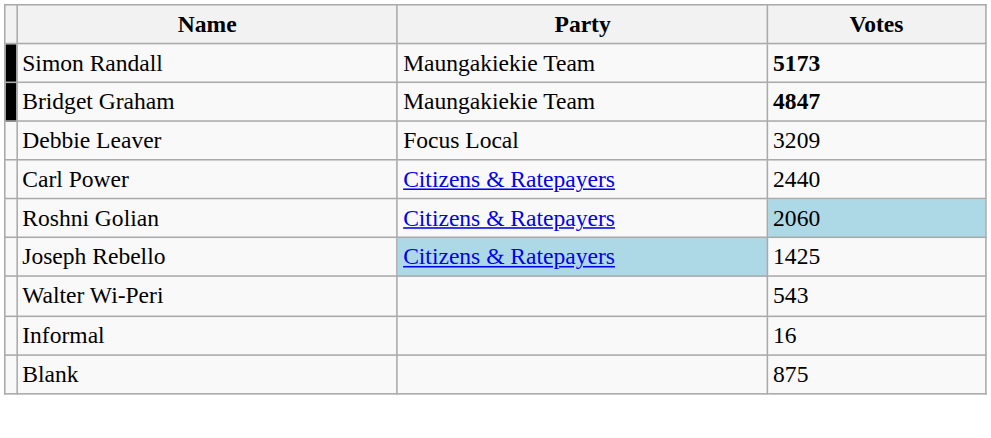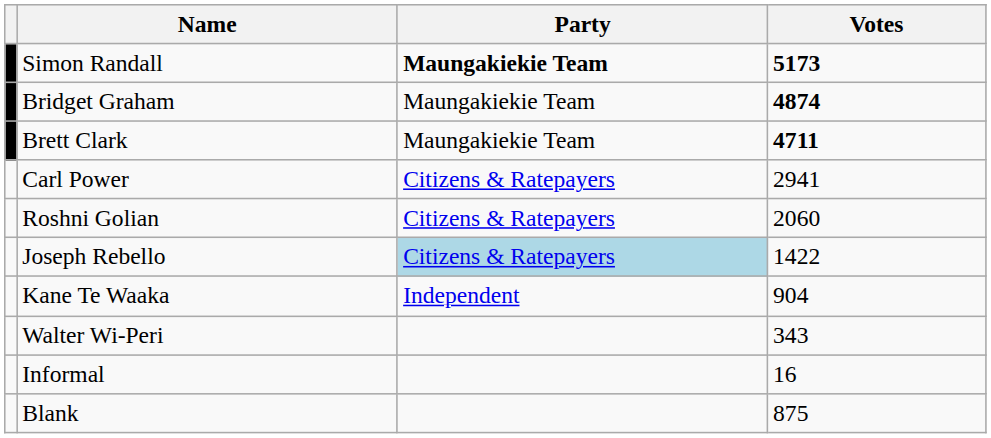Simon Randall | Party: normal -> bold
Bridget Graham | Votes: 4847 -> 4874
+ row: Brett Clark | Maungakiekie Team | 4711
- row: Debbie Leaver | Focus Local | 3209
Carl Power | Votes: 2440 -> 2941
Roshni Golian | Votes: lightblue background -> no background
Joseph Rebello | Votes: 1425 -> 1422
+ row: Kane Te Waaka | Independent | 904
Walter Wi-Peri | Votes: 543 -> 343
